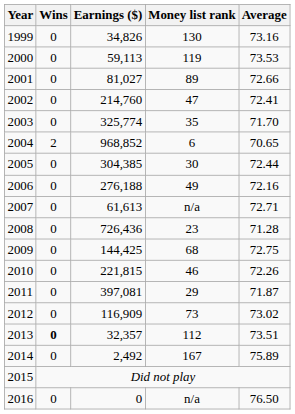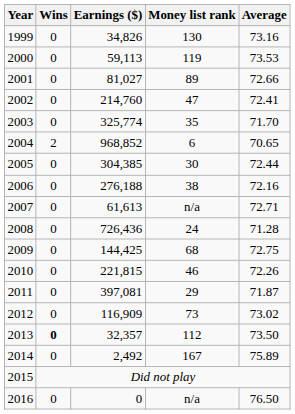2006 | Money list rank: 49 -> 38
2008 | Money list rank: 23 -> 24
2013 | Average: 73.51 -> 73.50
